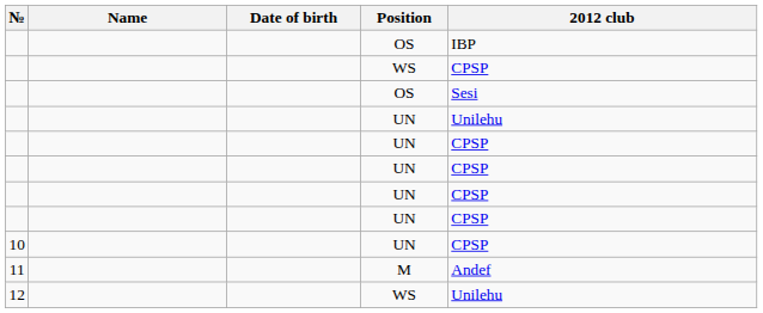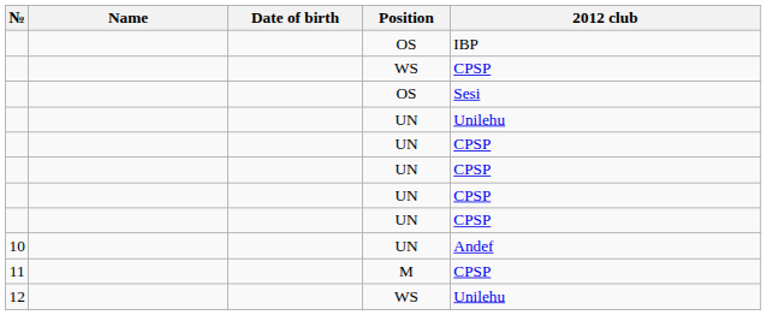10 | 2012 club: CPSP -> Andef
11 | 2012 club: Andef -> CPSP
